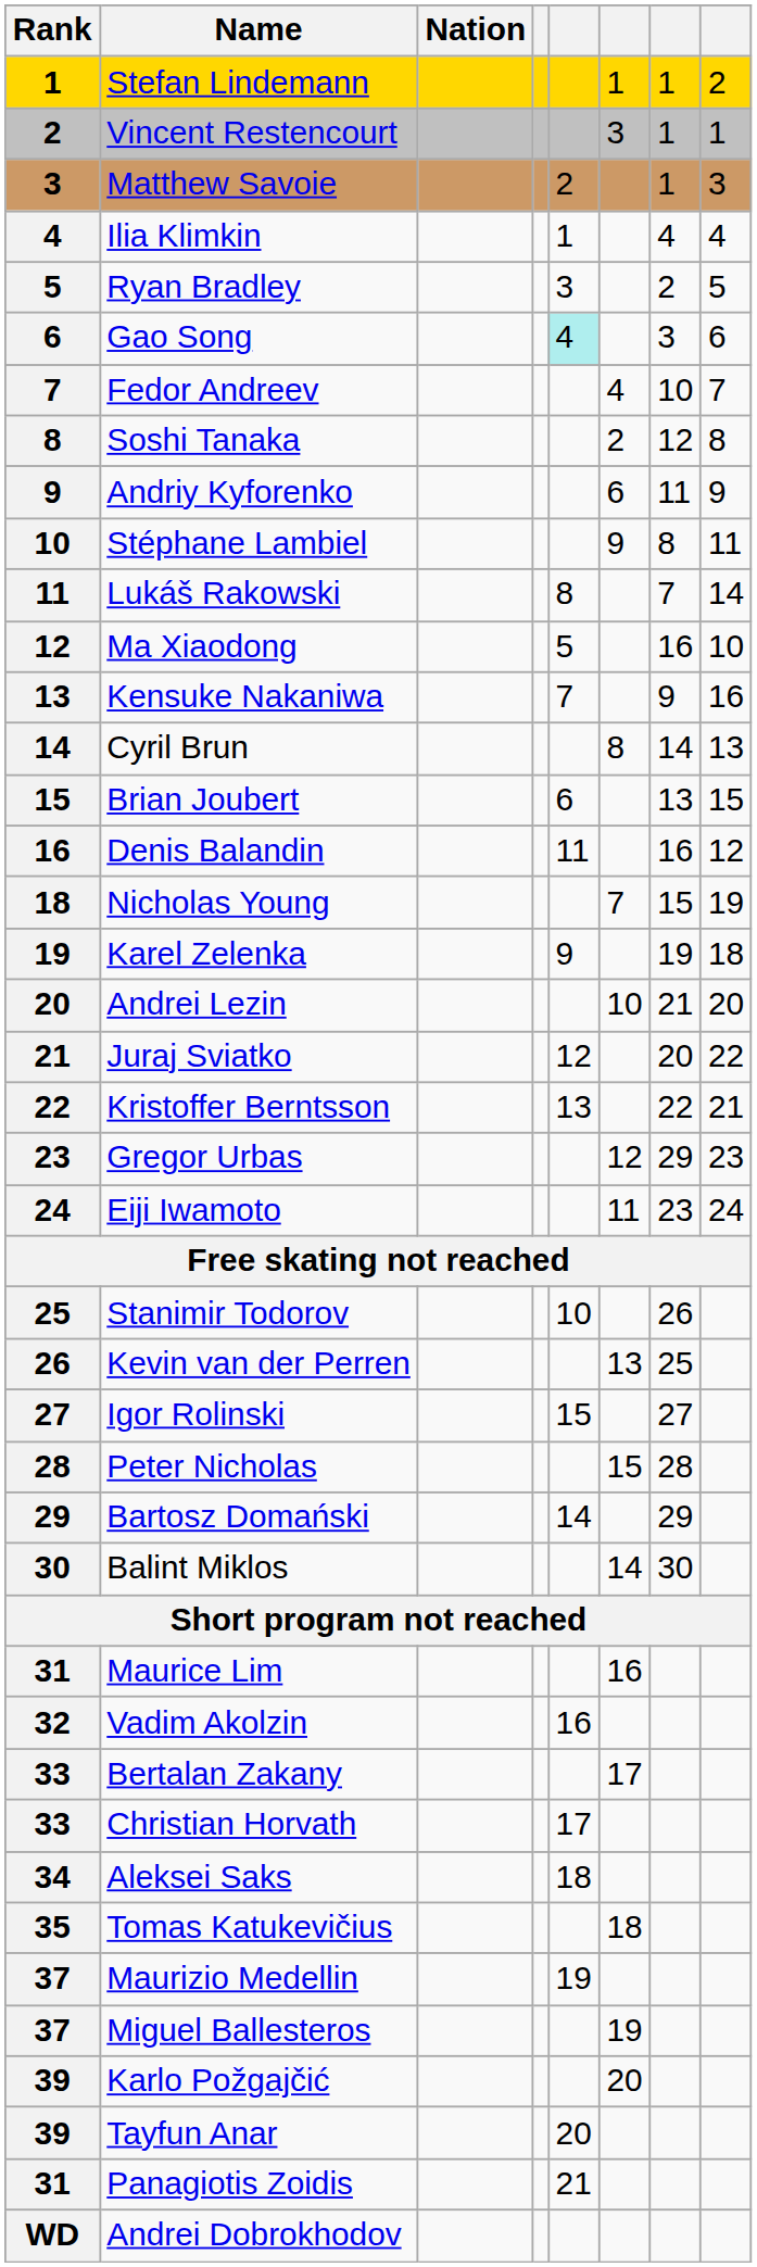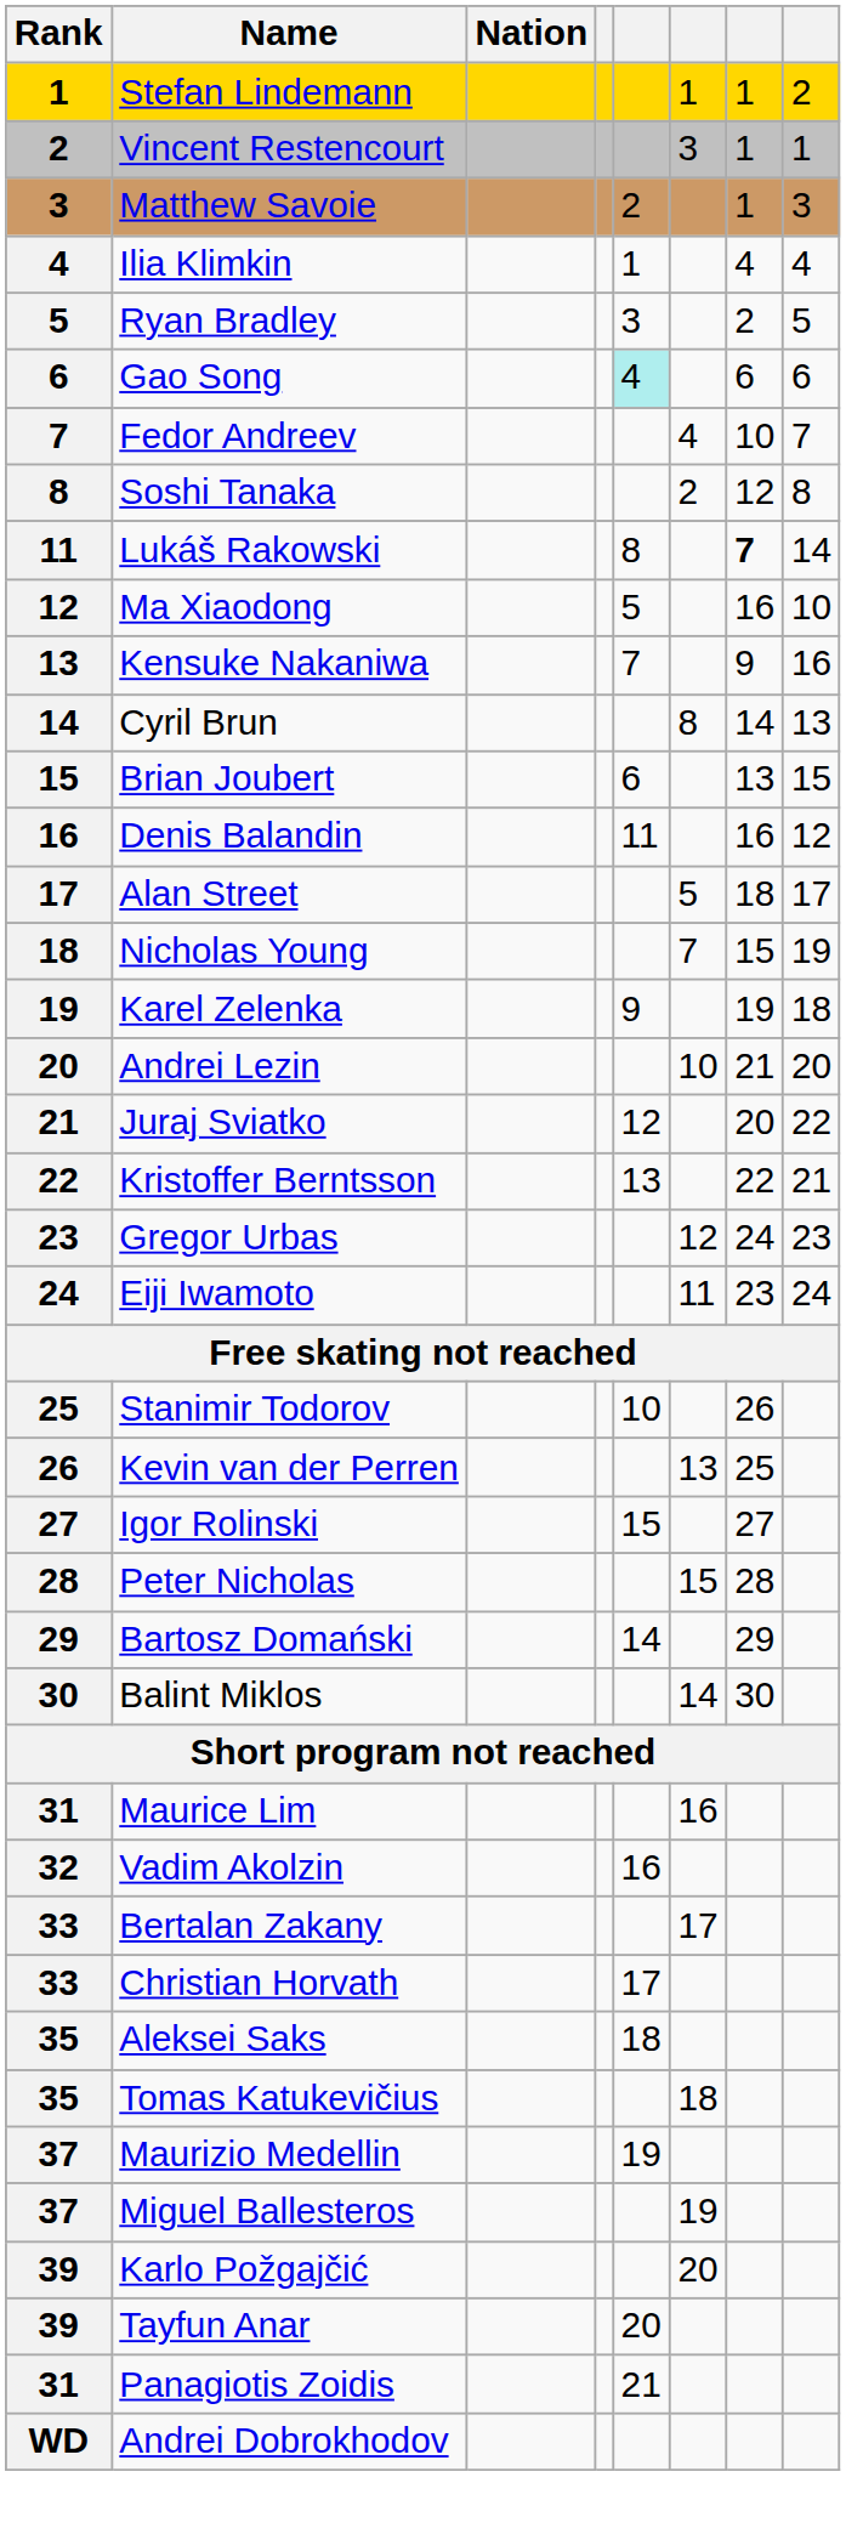Gao Song | column 7: 3 -> 6
- row: 9 | Andriy Kyforenko | 6 | 11 | 9
- row: 10 | Stéphane Lambiel | 9 | 8 | 11
Lukáš Rakowski | column 7: normal -> bold
+ row: 17 | Alan Street | 5 | 18 | 17
Gregor Urbas | column 7: 29 -> 24
Aleksei Saks | Rank: 34 -> 35
